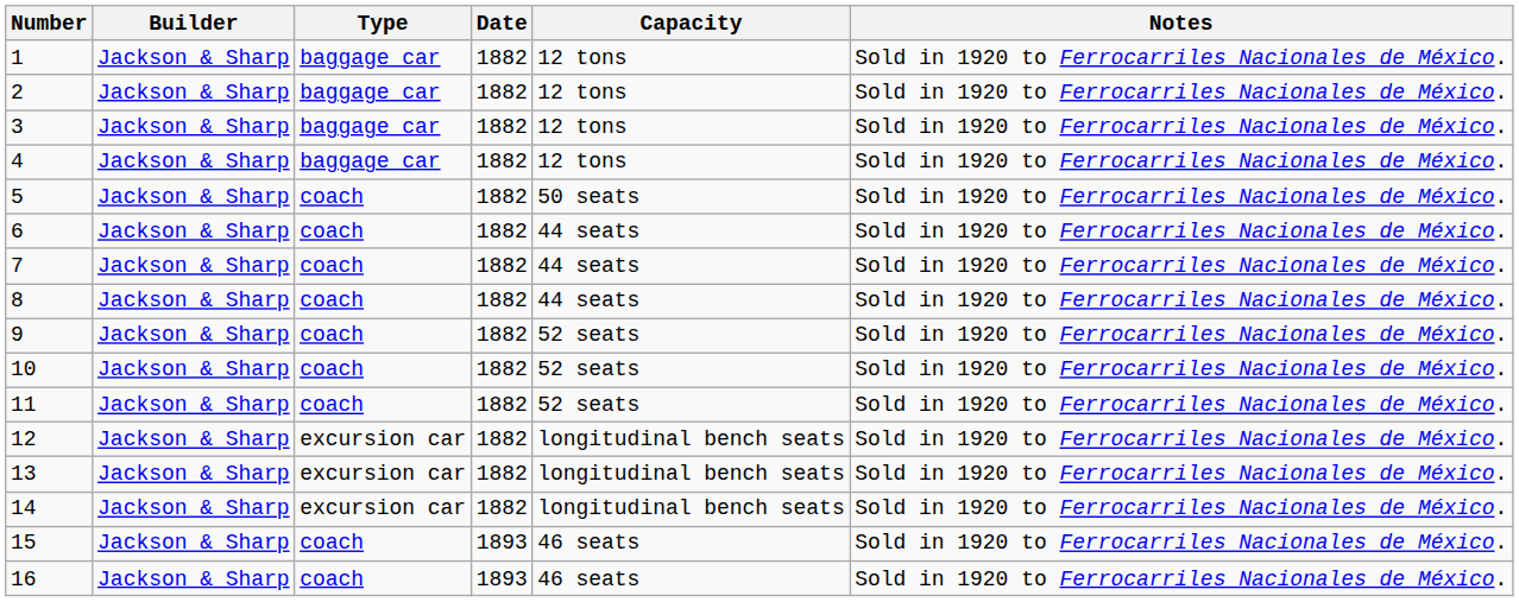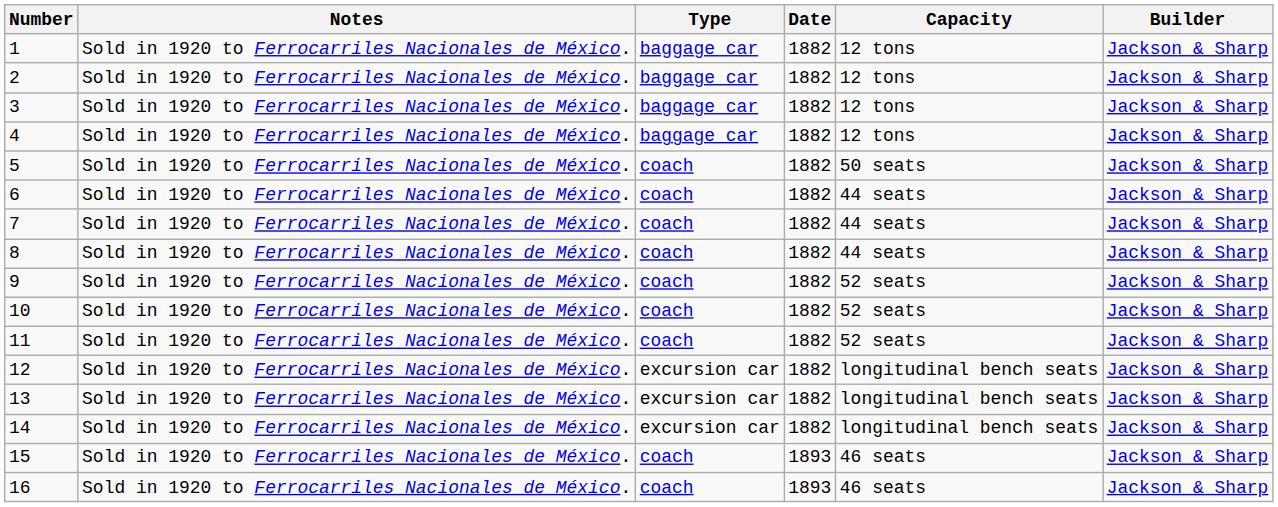columns swapped: Builder <-> Notes
